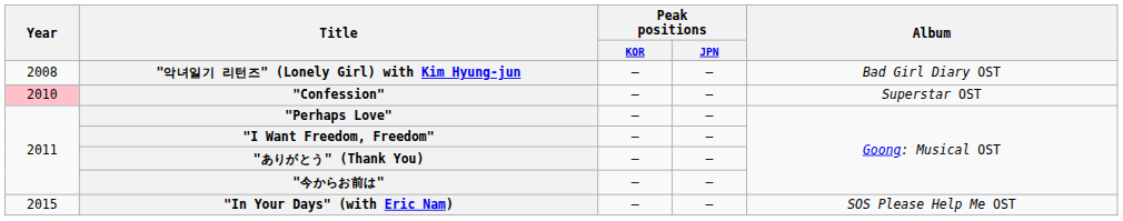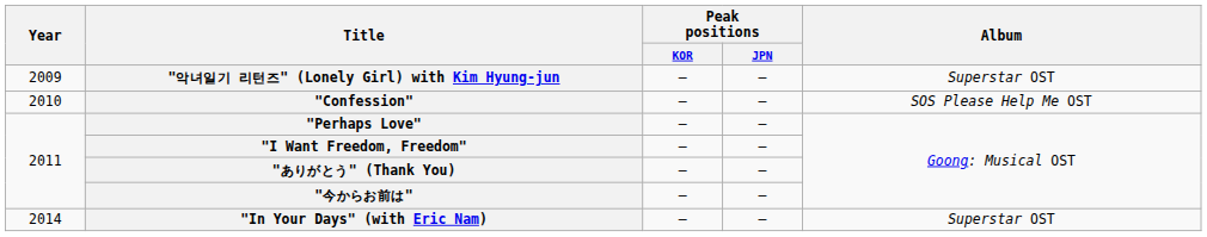"악녀일기 리턴즈" (Lonely Girl) with Kim Hyung-jun | Year: 2008 -> 2009
"악녀일기 리턴즈" (Lonely Girl) with Kim Hyung-jun | Album: Bad Girl Diary OST -> Superstar OST
"Confession" | Year: pink background -> no background
"Confession" | Album: Superstar OST -> SOS Please Help Me OST
"In Your Days" (with Eric Nam) | Year: 2015 -> 2014
"In Your Days" (with Eric Nam) | Album: SOS Please Help Me OST -> Superstar OST
